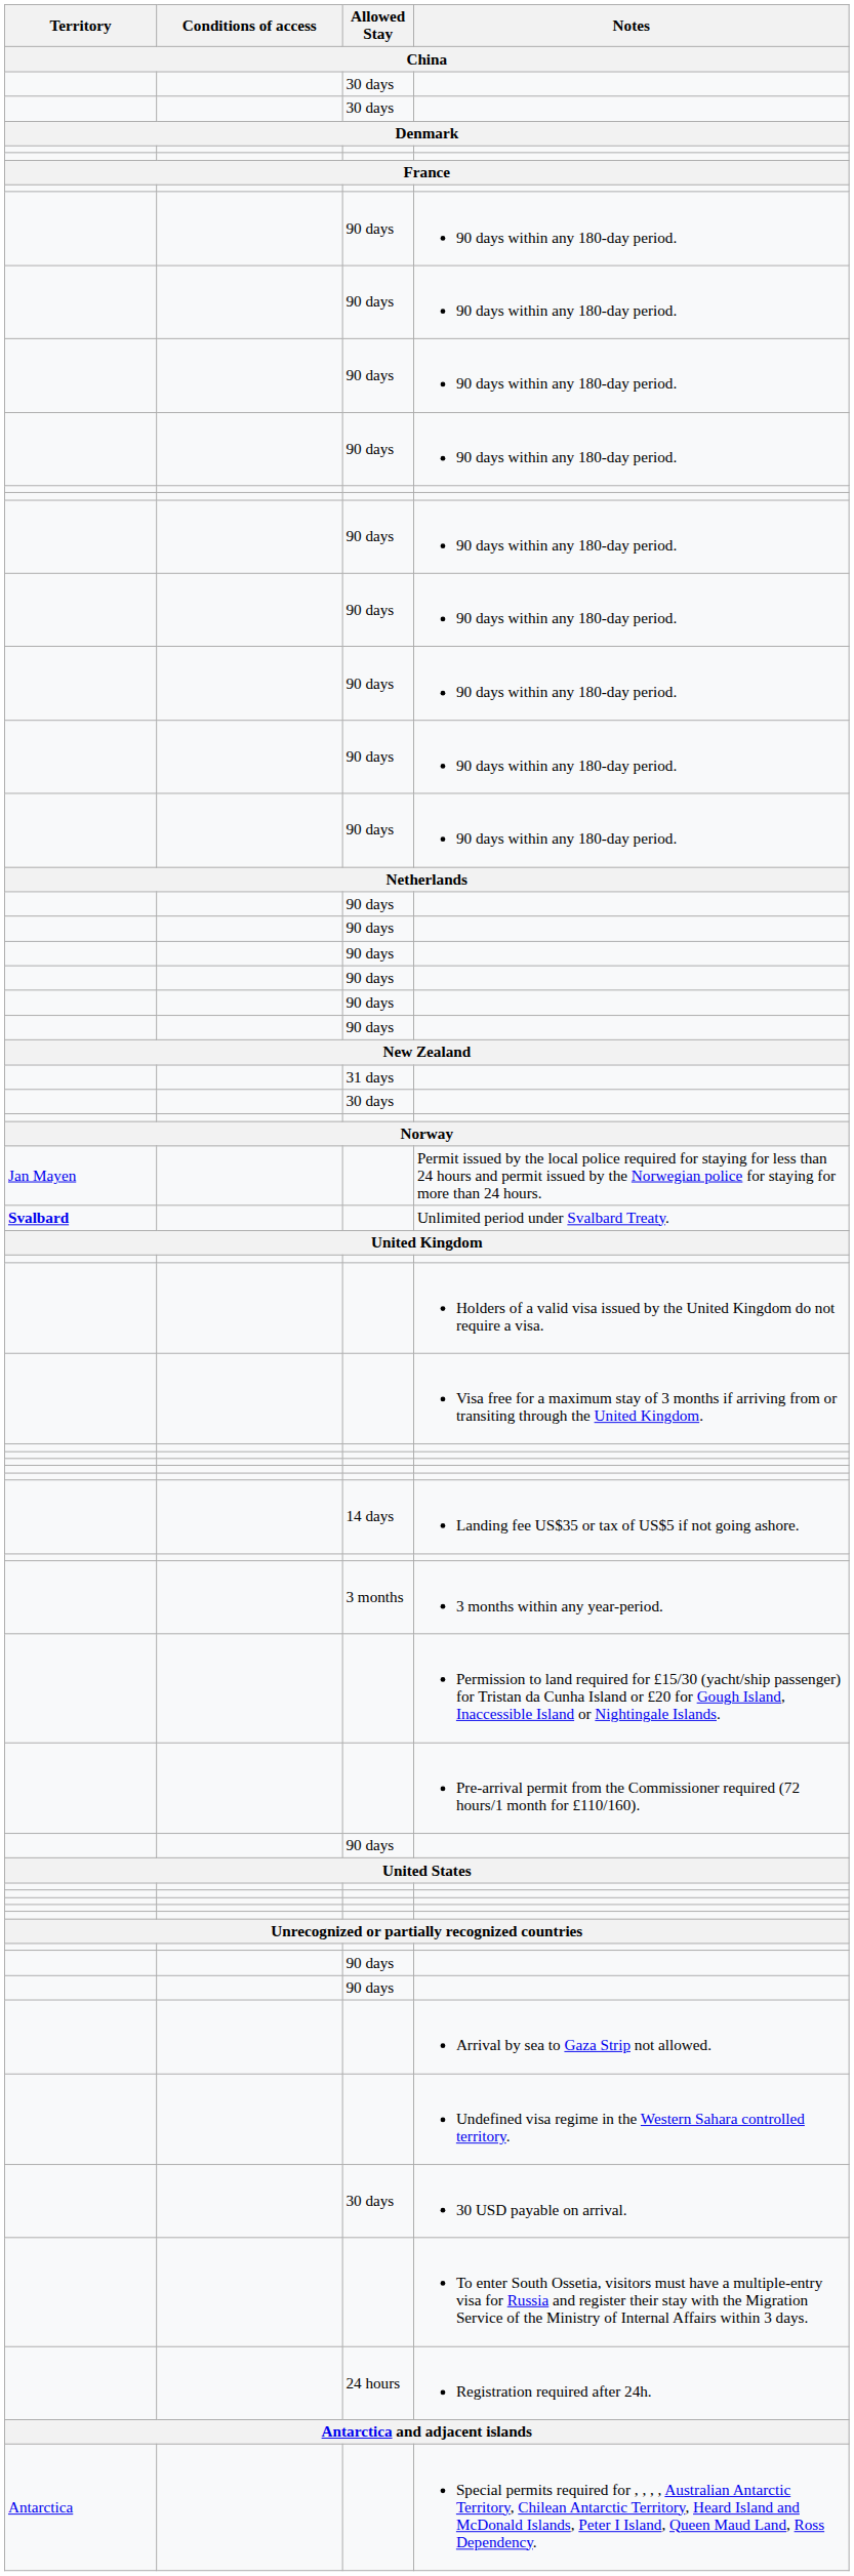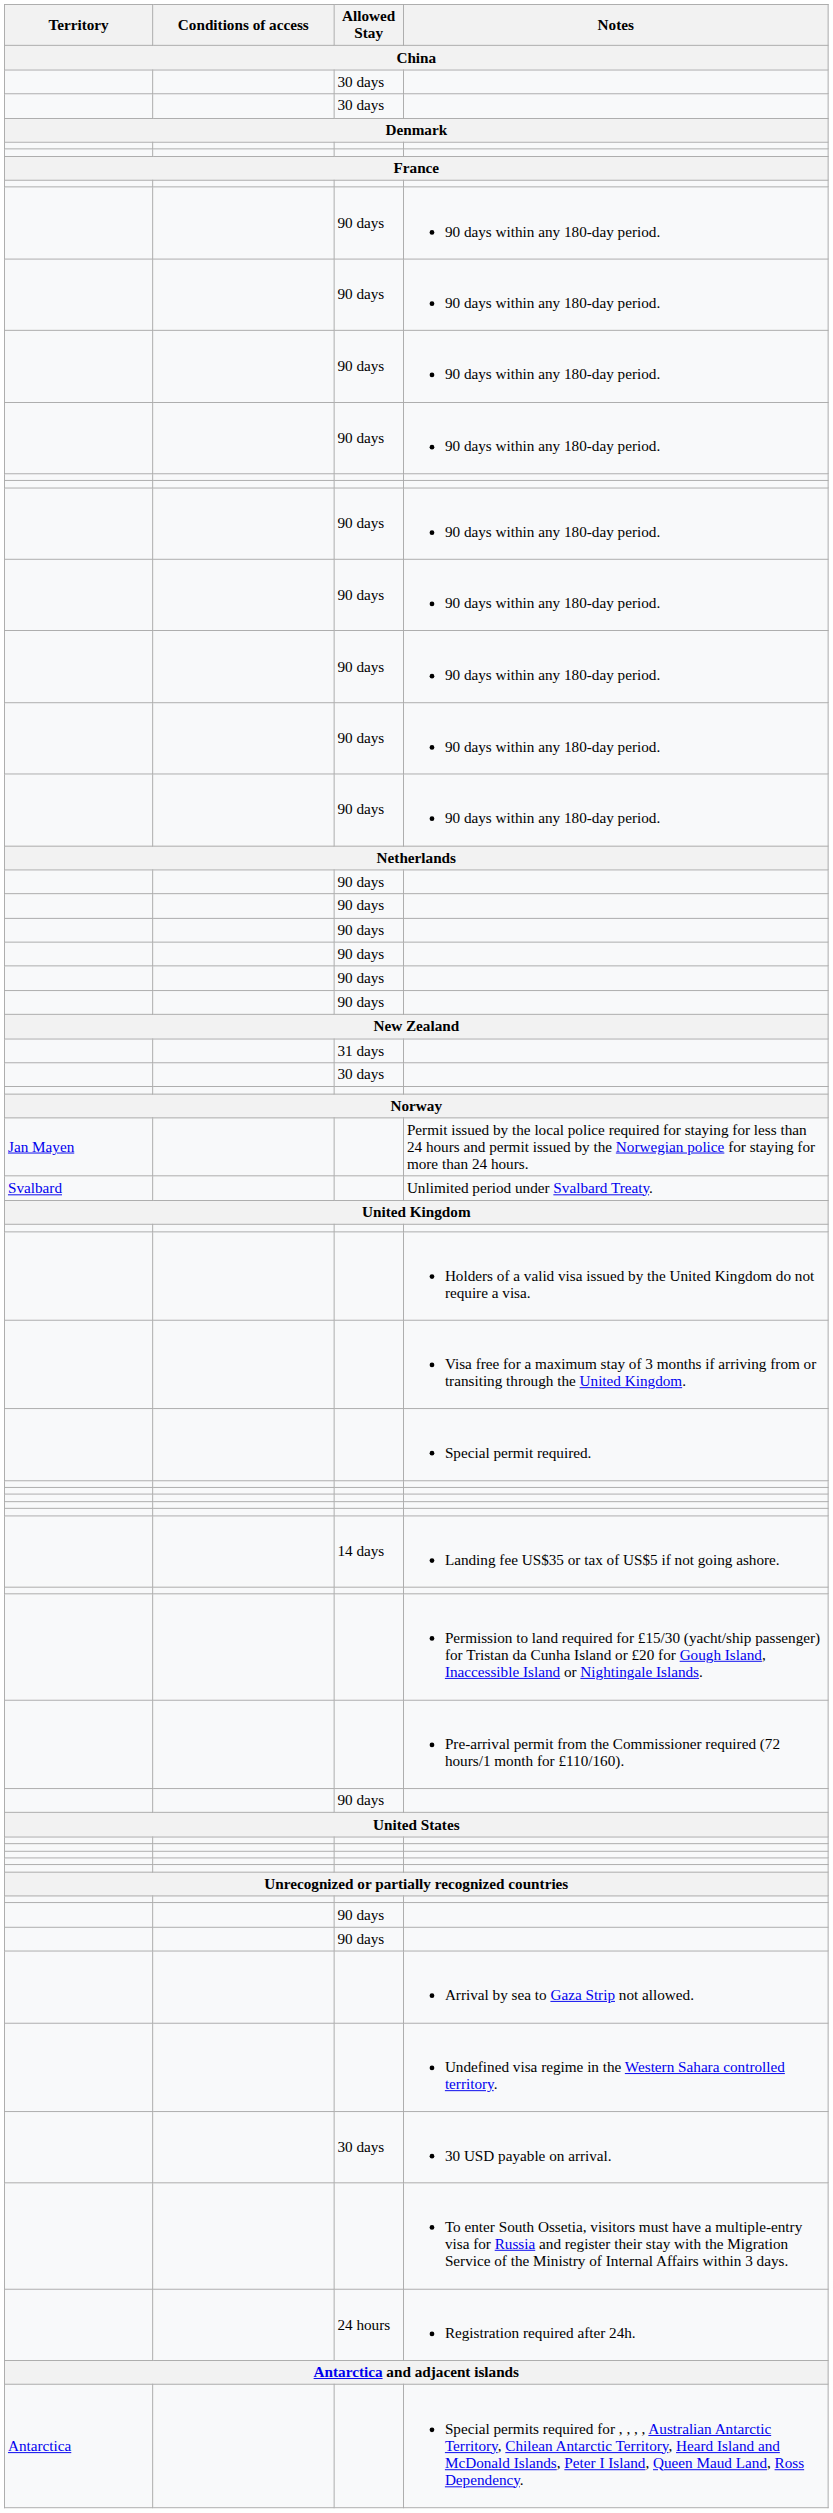Unlimited period under Svalbard Treaty. | Territory: bold -> normal
+ row: Special permit required.
- row: 3 months | 3 months within any year-period.
